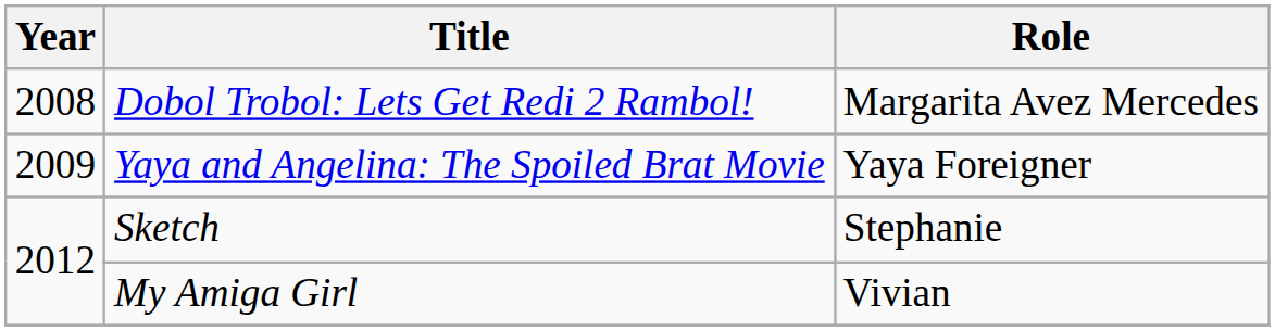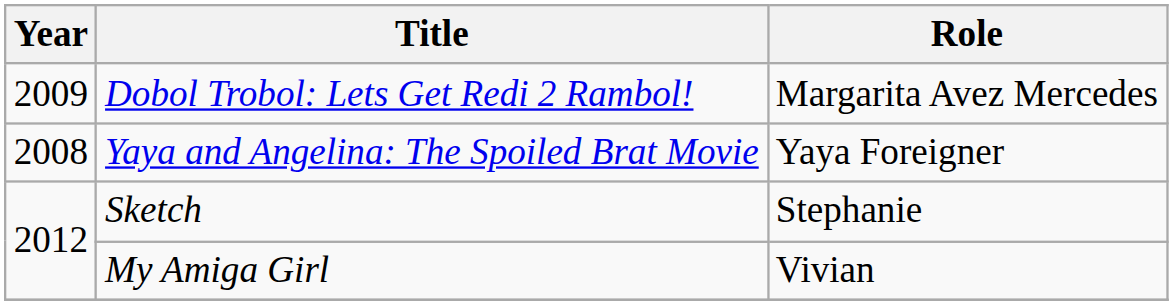Dobol Trobol: Lets Get Redi 2 Rambol! | Year: 2008 -> 2009
Yaya and Angelina: The Spoiled Brat Movie | Year: 2009 -> 2008
